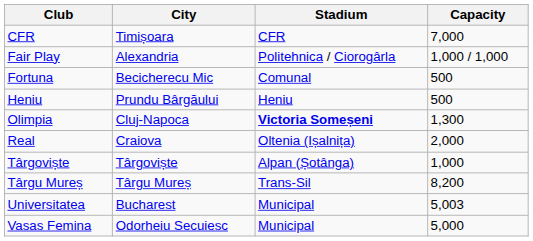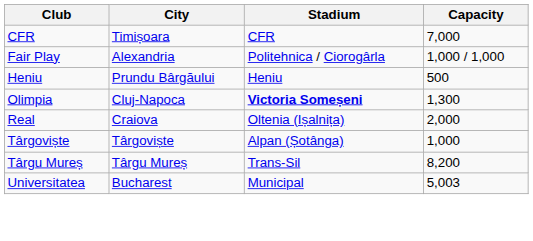- row: Fortuna | Becicherecu Mic | Comunal | 500
- row: Vasas Femina | Odorheiu Secuiesc | Municipal | 5,000
